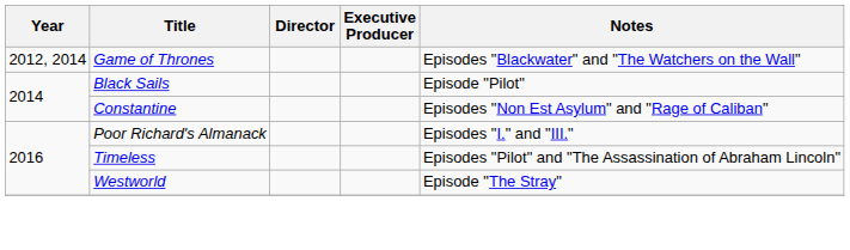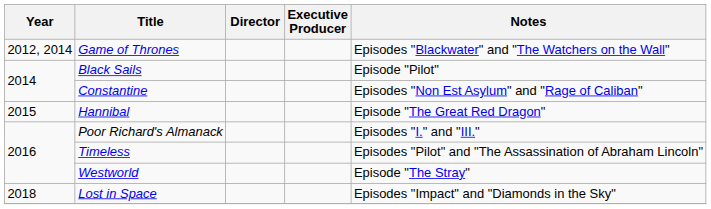+ row: 2015 | Hannibal | Episode "The Great Red Dragon"
+ row: 2018 | Lost in Space | Episodes "Impact" and "Diamonds in the Sky"
